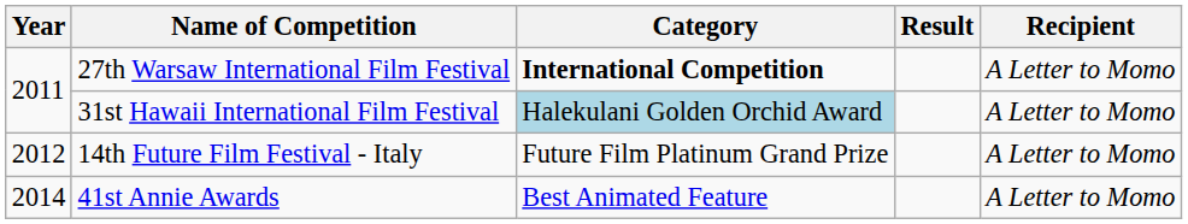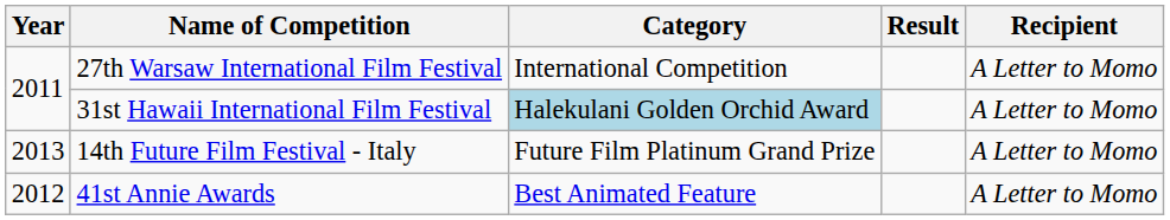27th Warsaw International Film Festival | Category: bold -> normal
14th Future Film Festival - Italy | Year: 2012 -> 2013
41st Annie Awards | Year: 2014 -> 2012
